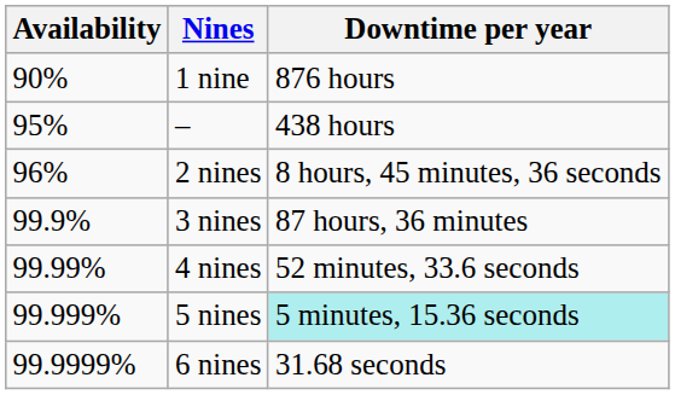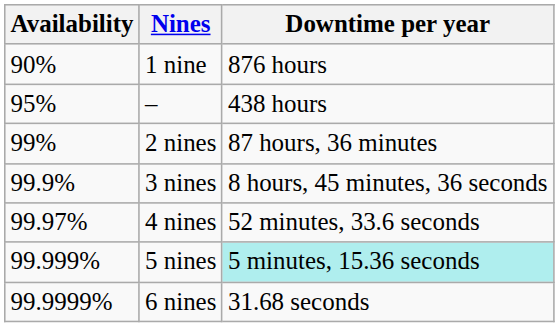2 nines | Availability: 96% -> 99%
2 nines | Downtime per year: 8 hours, 45 minutes, 36 seconds -> 87 hours, 36 minutes
3 nines | Downtime per year: 87 hours, 36 minutes -> 8 hours, 45 minutes, 36 seconds
4 nines | Availability: 99.99% -> 99.97%
